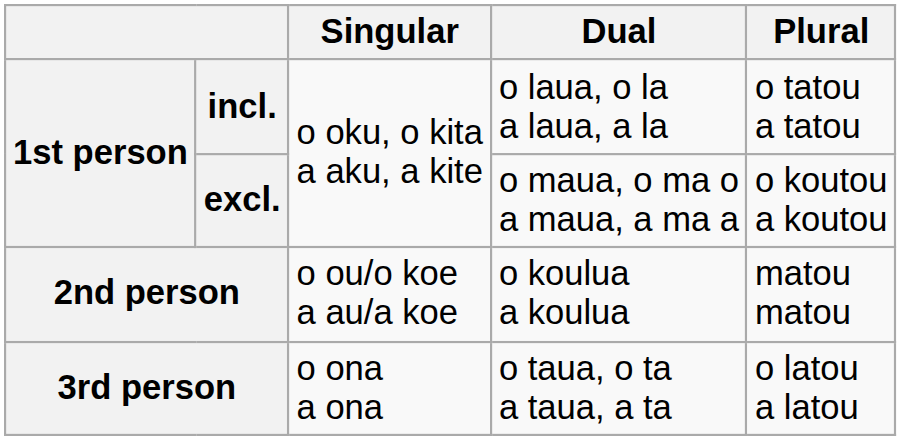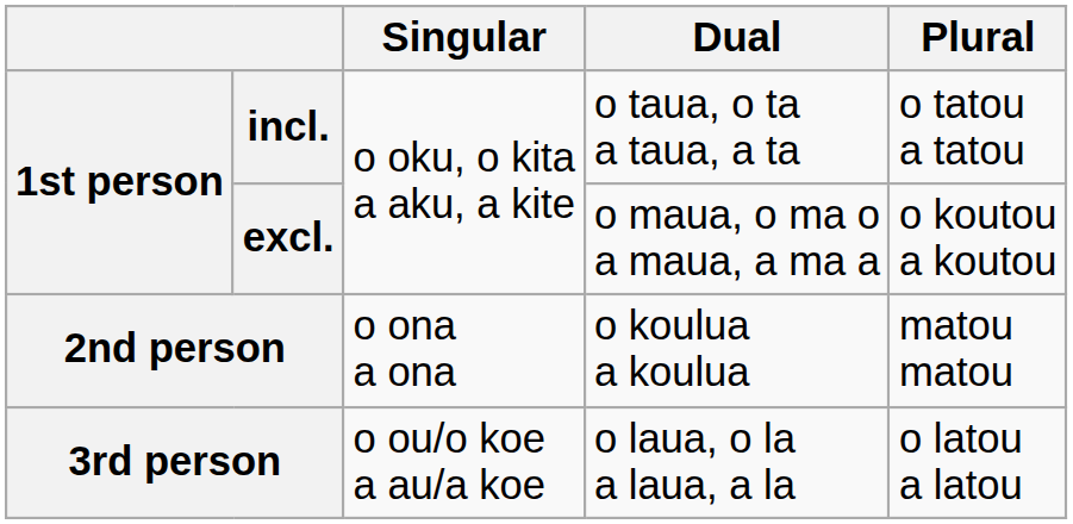incl. | Dual: o laua, o la a laua, a la -> o taua, o ta a taua, a ta
2nd person | Singular: o ou/o koe a au/a koe -> o ona a ona
3rd person | Singular: o ona a ona -> o ou/o koe a au/a koe
3rd person | Dual: o taua, o ta a taua, a ta -> o laua, o la a laua, a la
